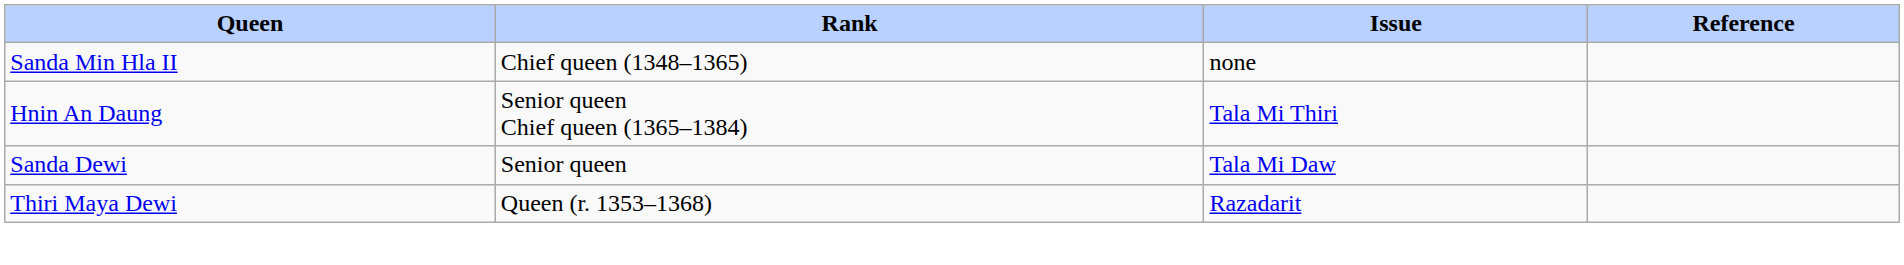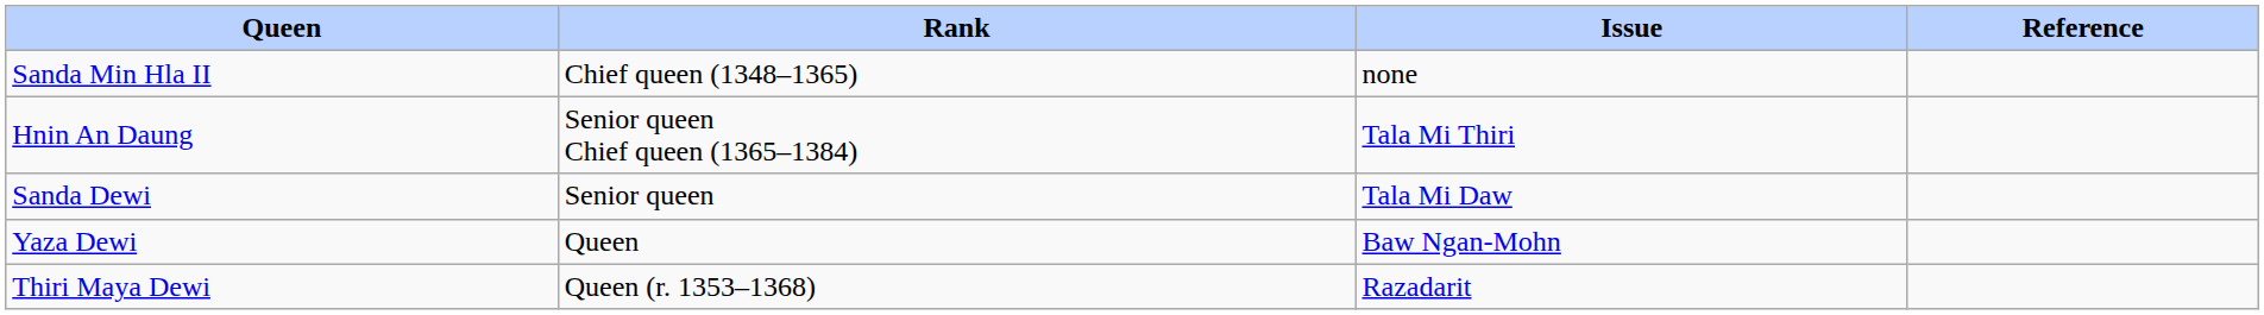+ row: Yaza Dewi | Queen | Baw Ngan-Mohn
